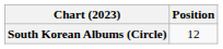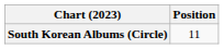South Korean Albums (Circle) | Position: 12 -> 11
